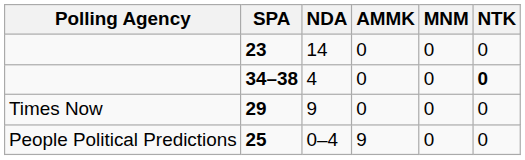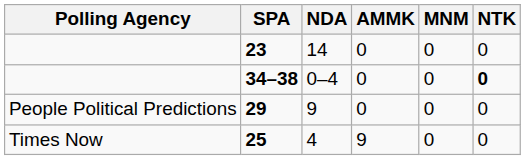34–38 | NDA: 4 -> 0–4
29 | Polling Agency: Times Now -> People Political Predictions
25 | Polling Agency: People Political Predictions -> Times Now
25 | NDA: 0–4 -> 4
